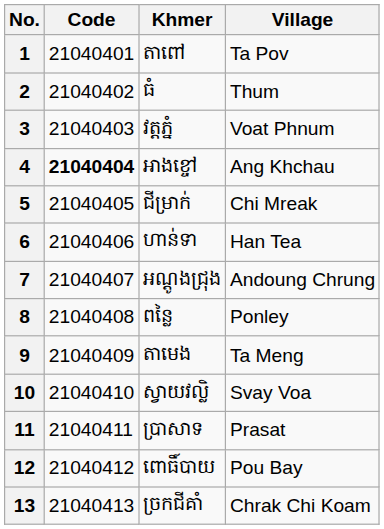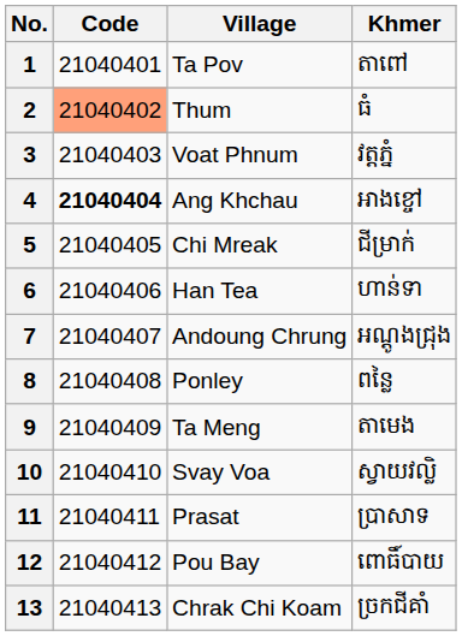columns swapped: Village <-> Khmer
2 | Code: no background -> lightsalmon background
